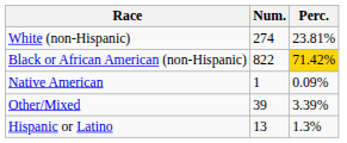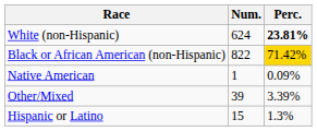White (non-Hispanic) | Num.: 274 -> 624
White (non-Hispanic) | Perc.: normal -> bold
Hispanic or Latino | Num.: 13 -> 15
